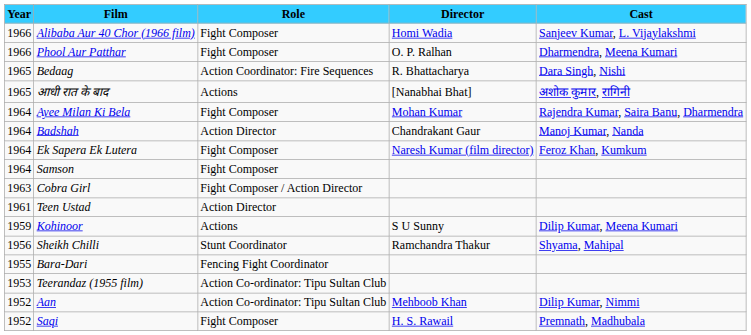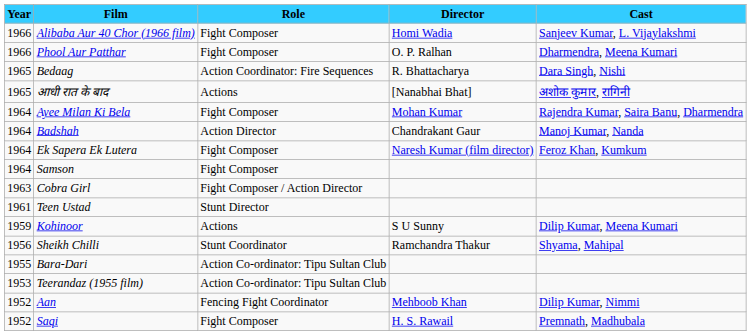Teen Ustad | Role: Action Director -> Stunt Director
Bara-Dari | Role: Fencing Fight Coordinator -> Action Co-ordinator: Tipu Sultan Club
Aan | Role: Action Co-ordinator: Tipu Sultan Club -> Fencing Fight Coordinator
